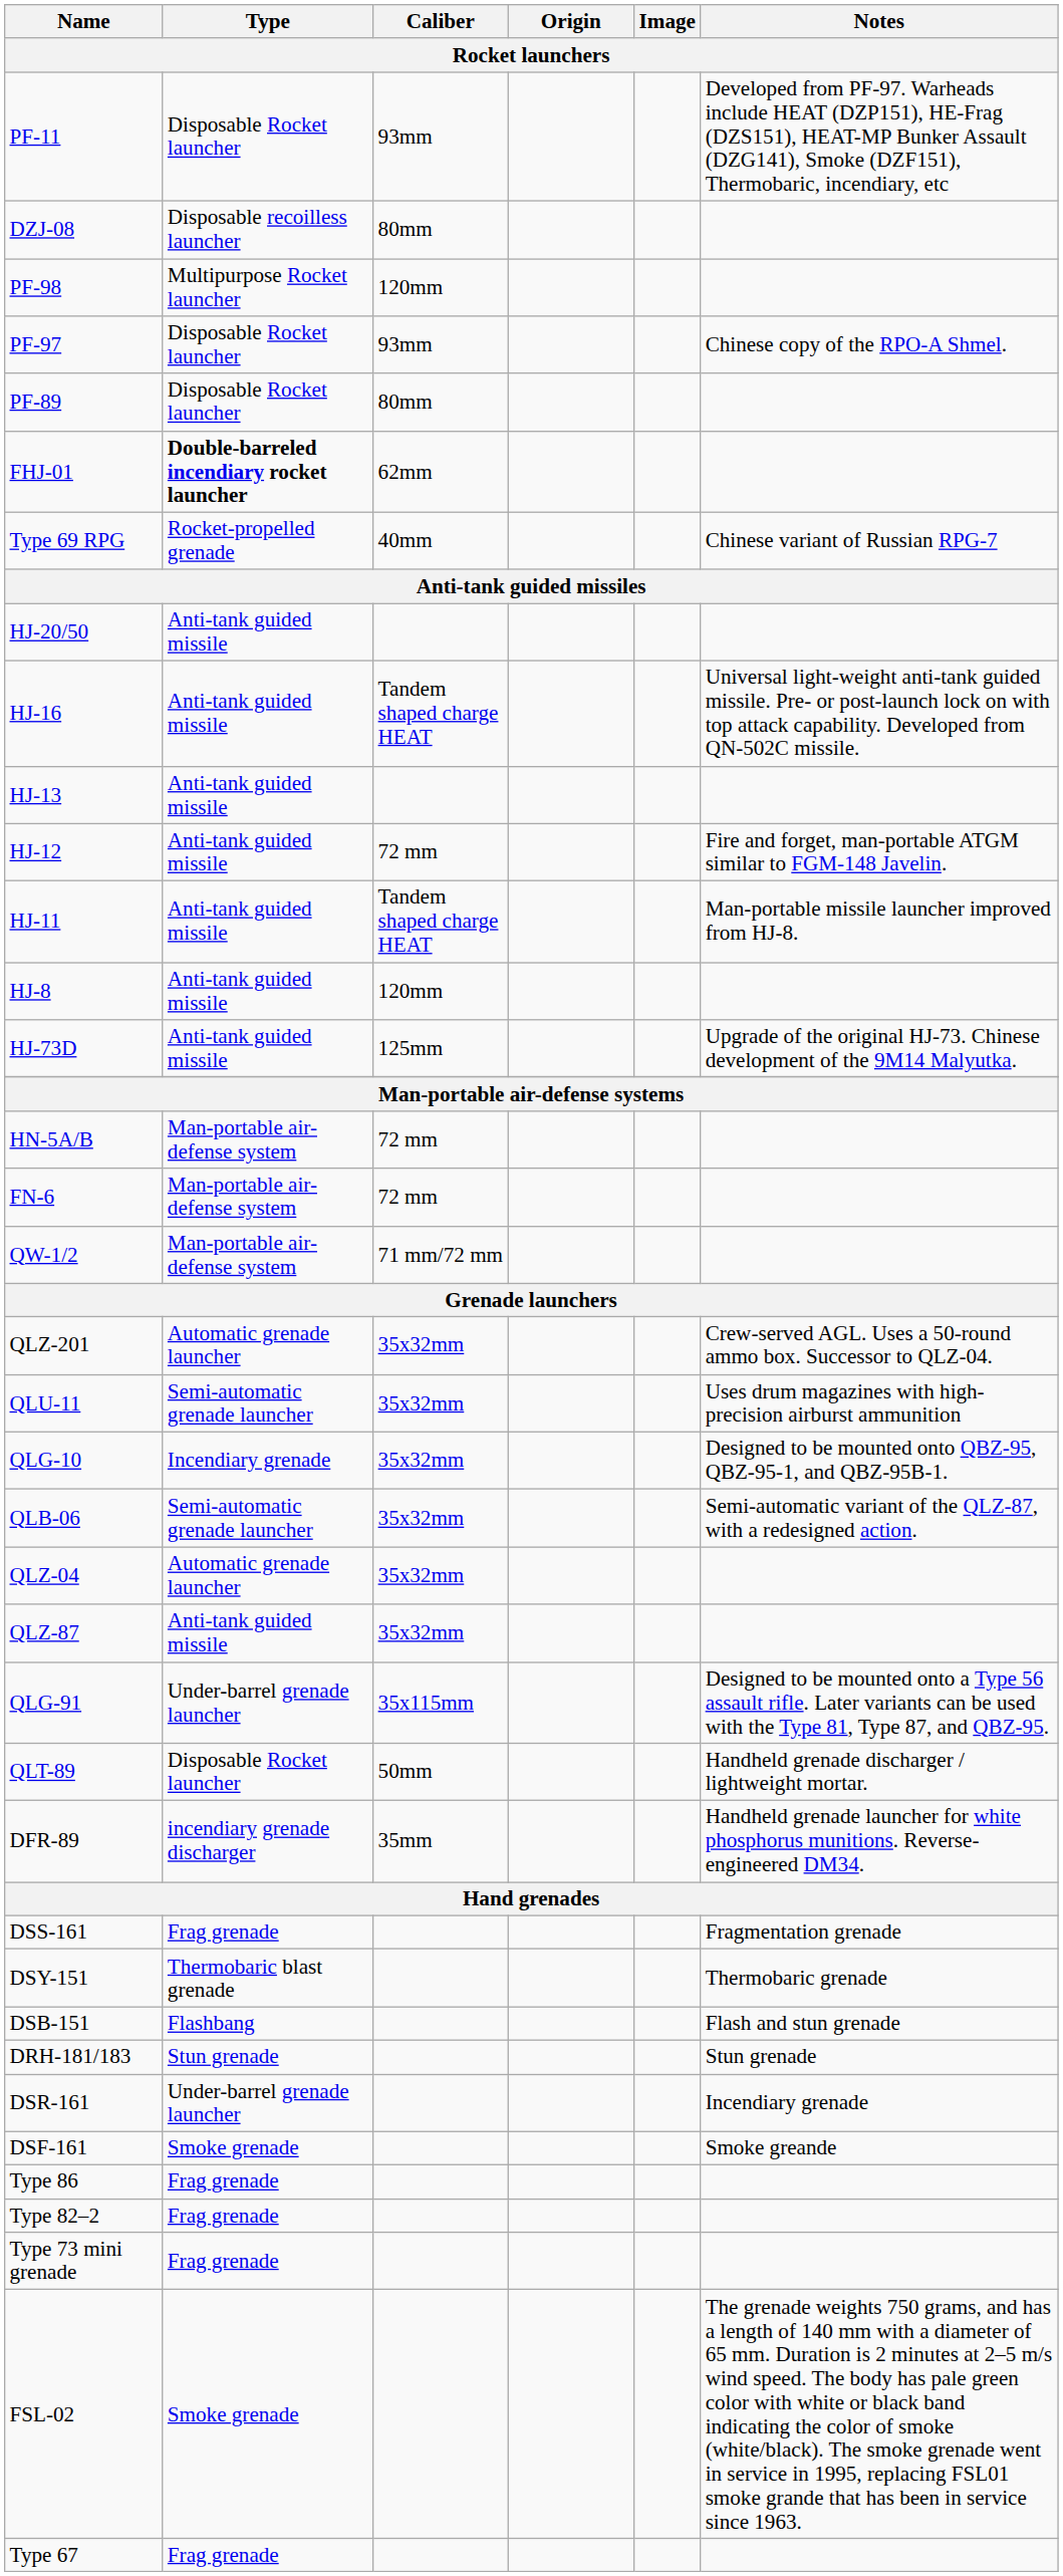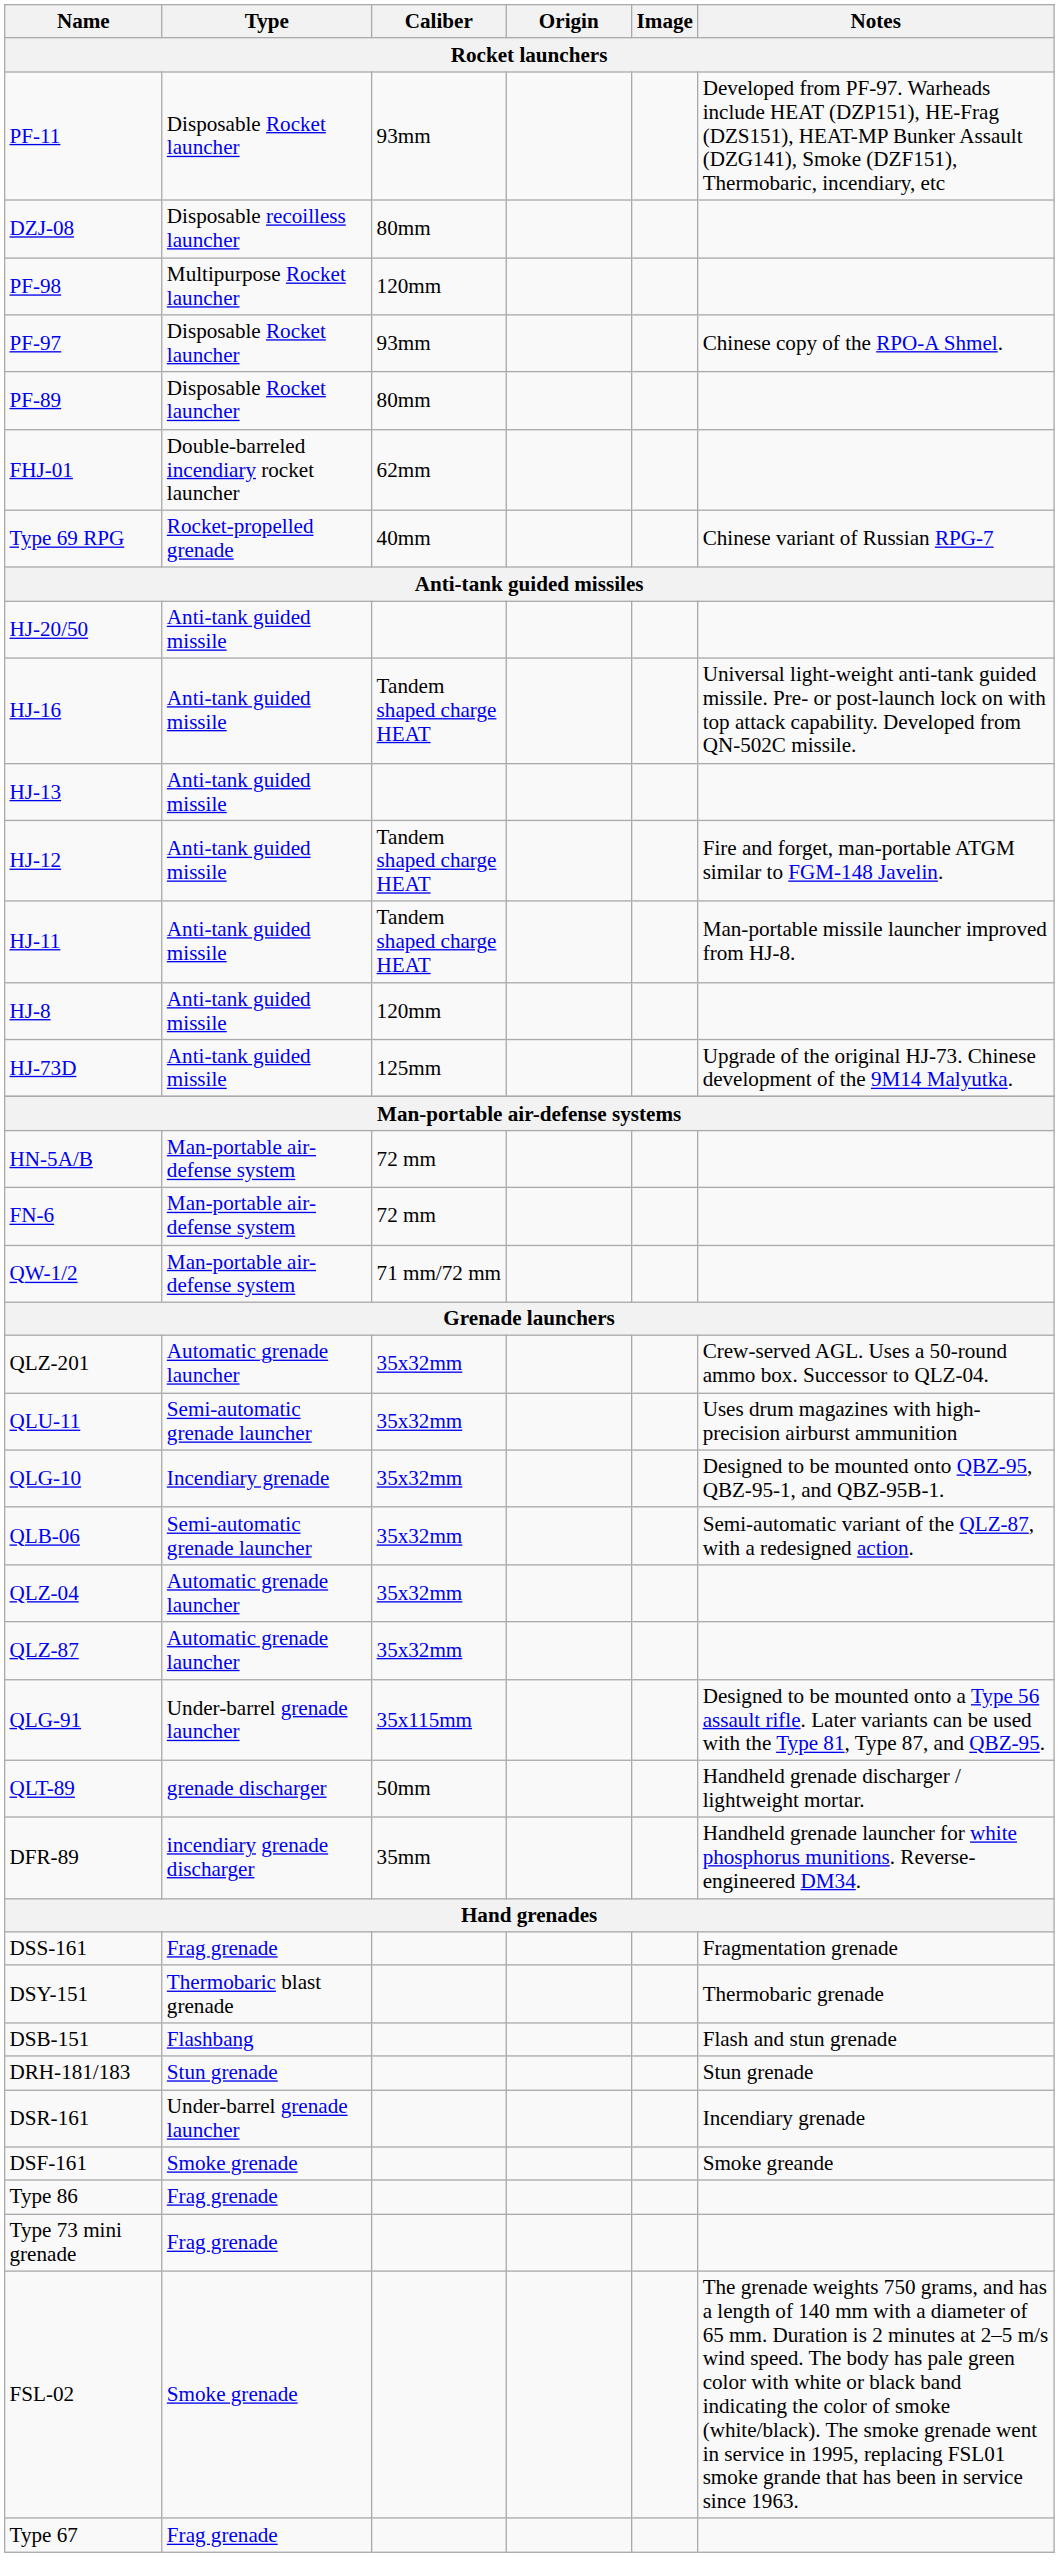FHJ-01 | Type: bold -> normal
HJ-12 | Caliber: 72 mm -> Tandem shaped charge HEAT
QLZ-87 | Type: Anti-tank guided missile -> Automatic grenade launcher
QLT-89 | Type: Disposable Rocket launcher -> grenade discharger
- row: Type 82–2 | Frag grenade
